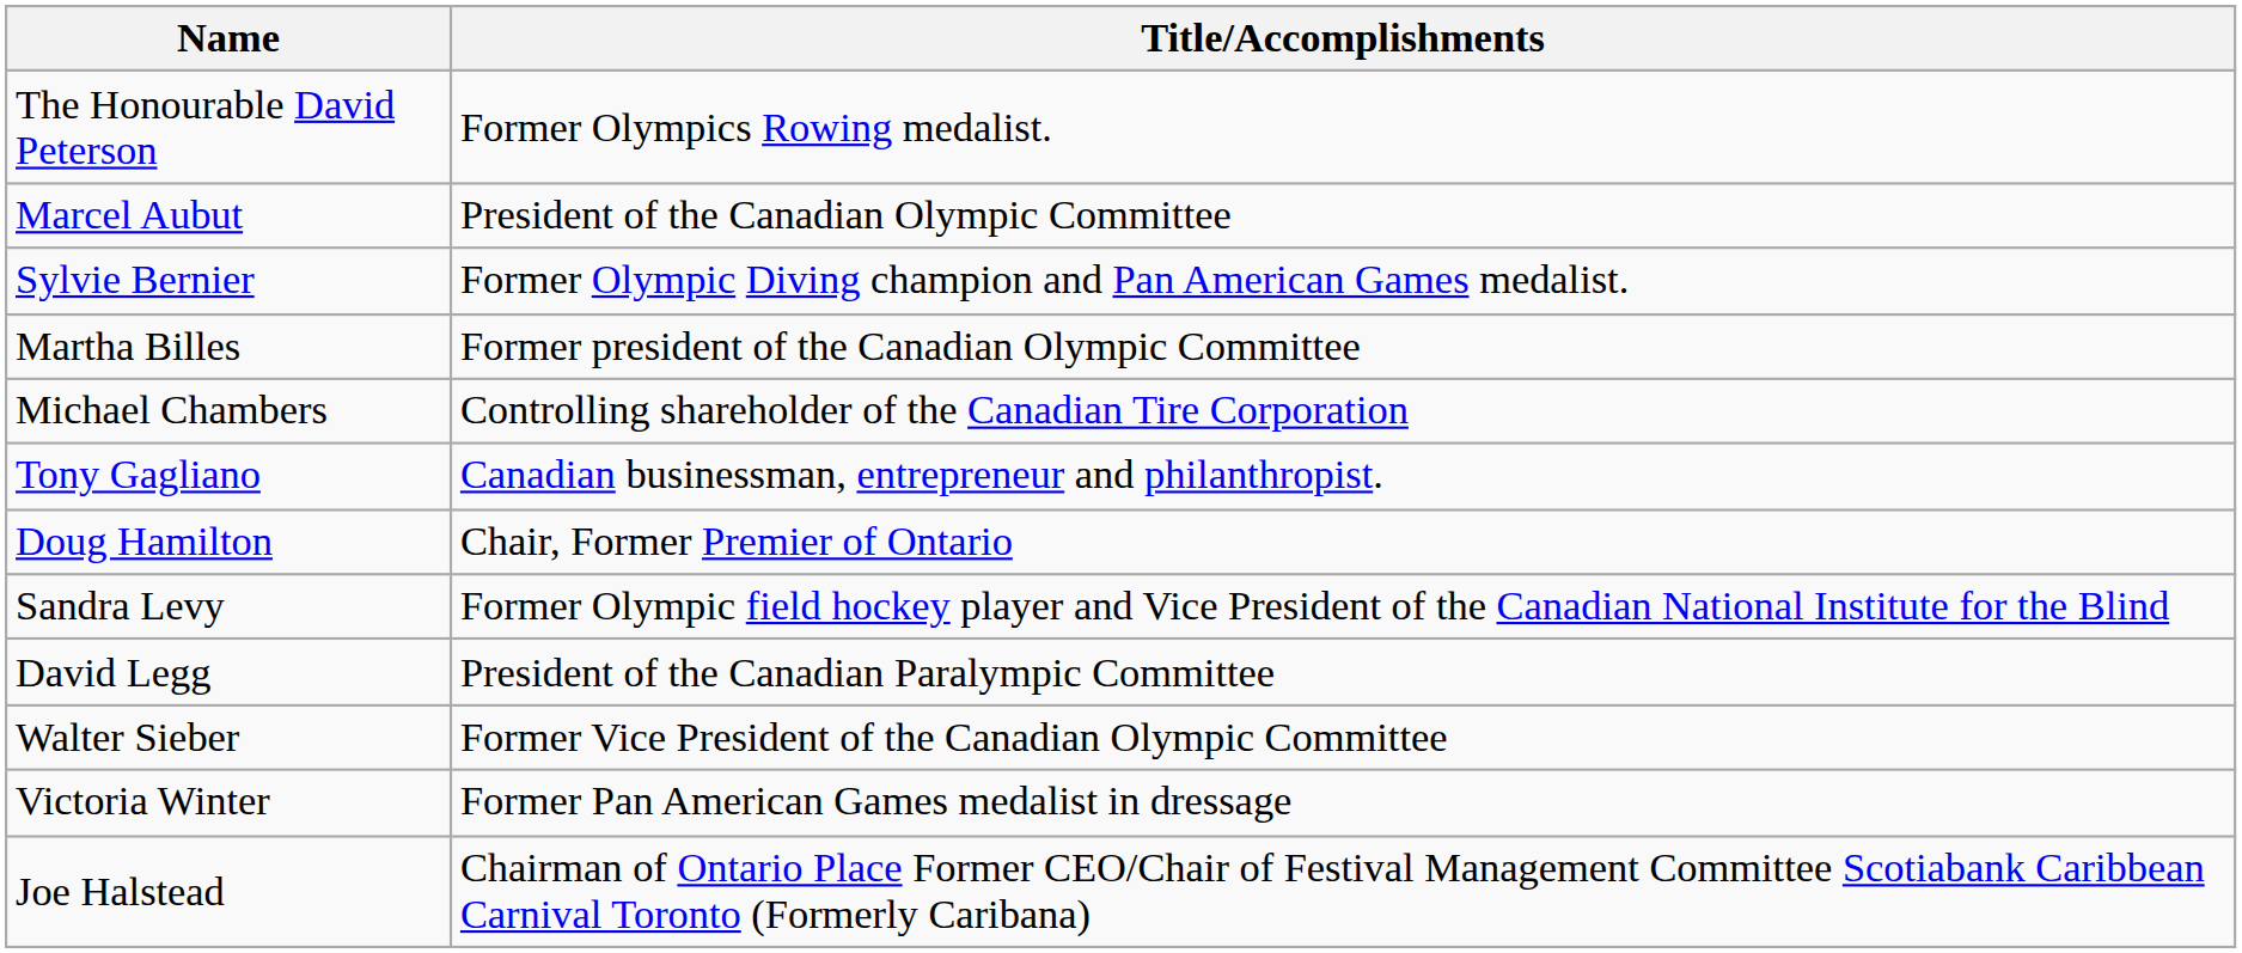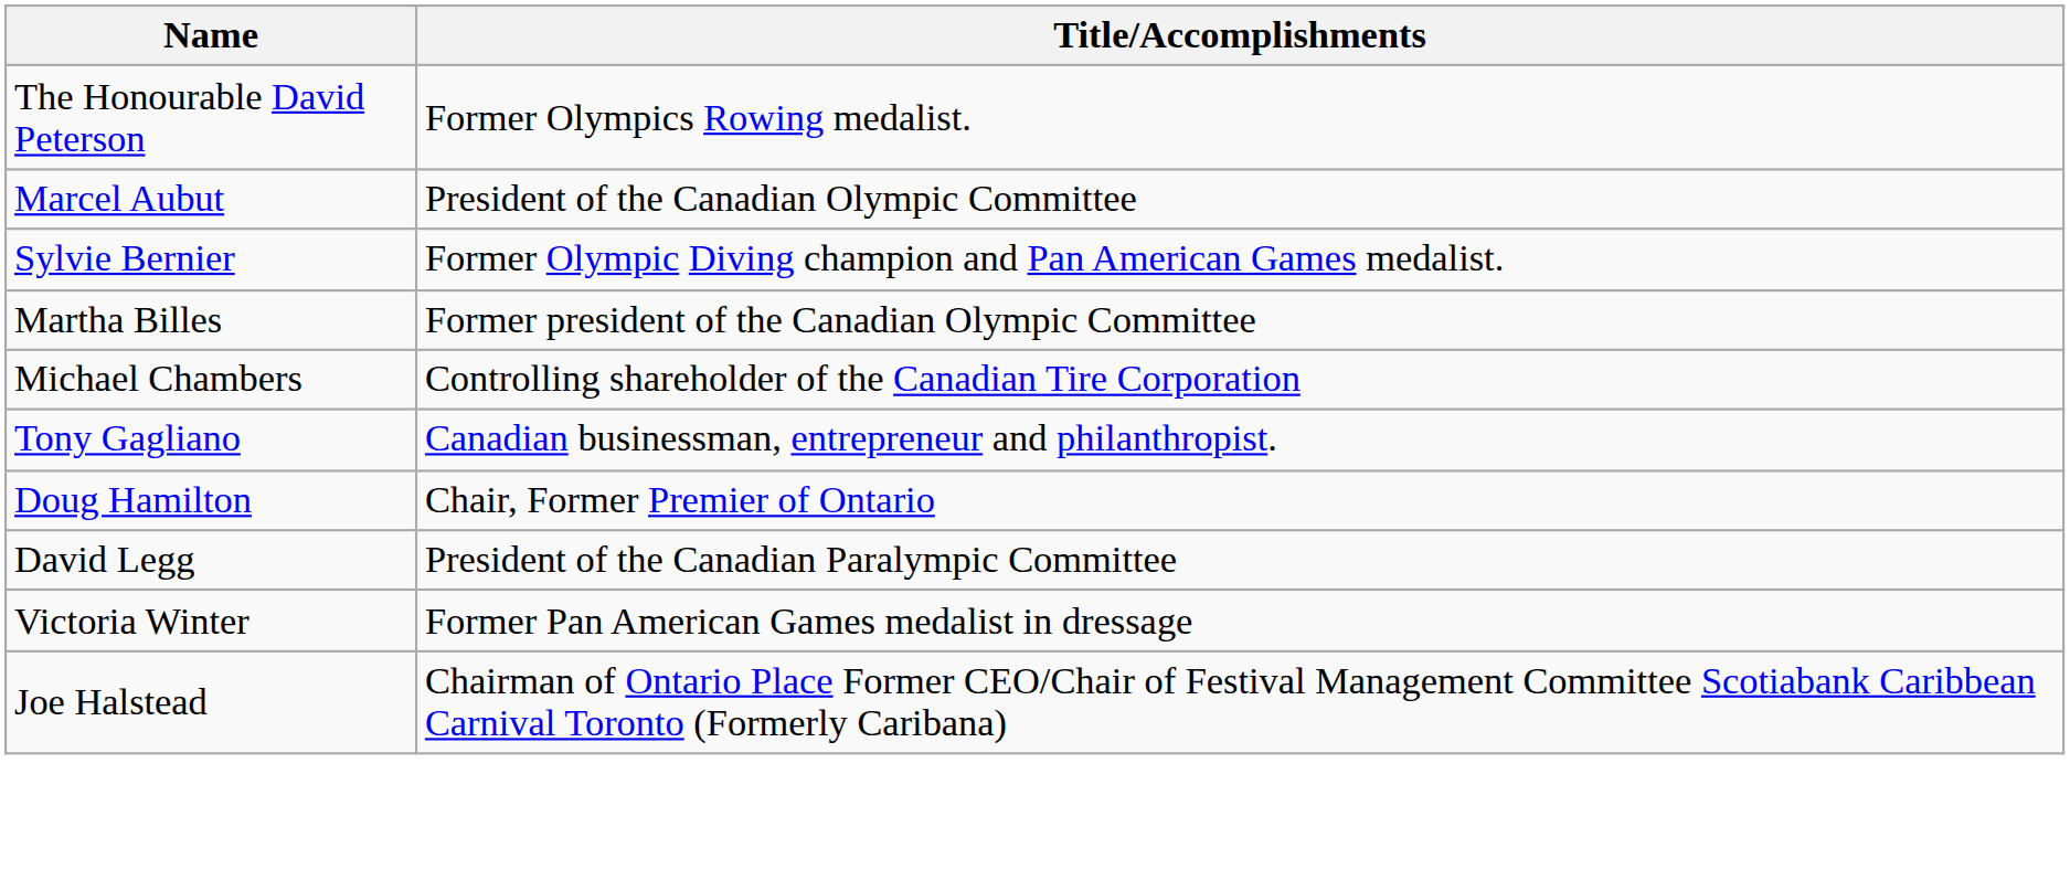- row: Sandra Levy | Former Olympic field hockey player and Vice President of the Canadian National Institute for the Blind
- row: Walter Sieber | Former Vice President of the Canadian Olympic Committee
